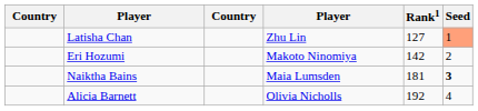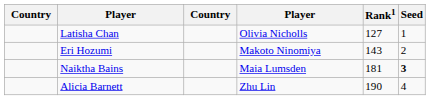Latisha Chan | column 4: Zhu Lin -> Olivia Nicholls
Latisha Chan | Seed: lightsalmon background -> no background
Eri Hozumi | Rank1: 142 -> 143
Alicia Barnett | column 4: Olivia Nicholls -> Zhu Lin
Alicia Barnett | Rank1: 192 -> 190
